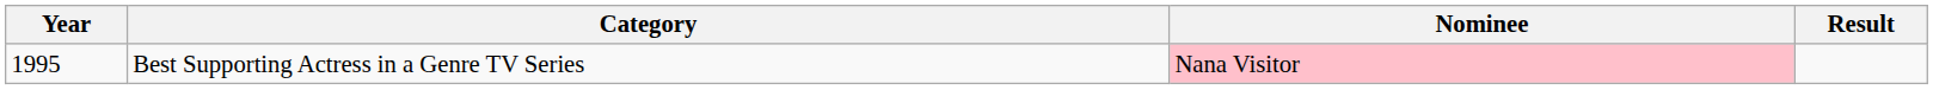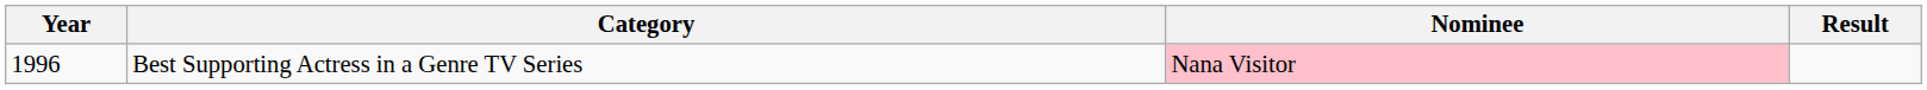Best Supporting Actress in a Genre TV Series | Year: 1995 -> 1996
